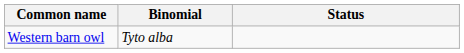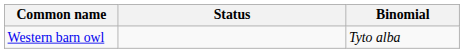columns swapped: Binomial <-> Status
